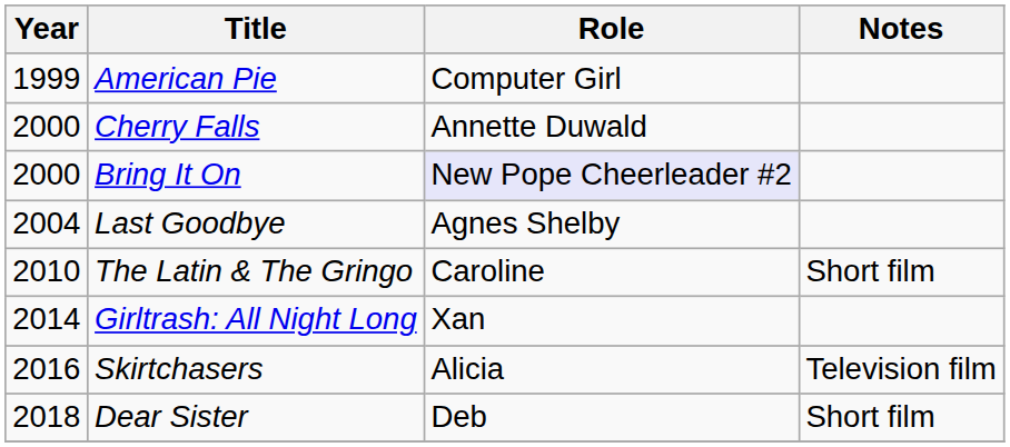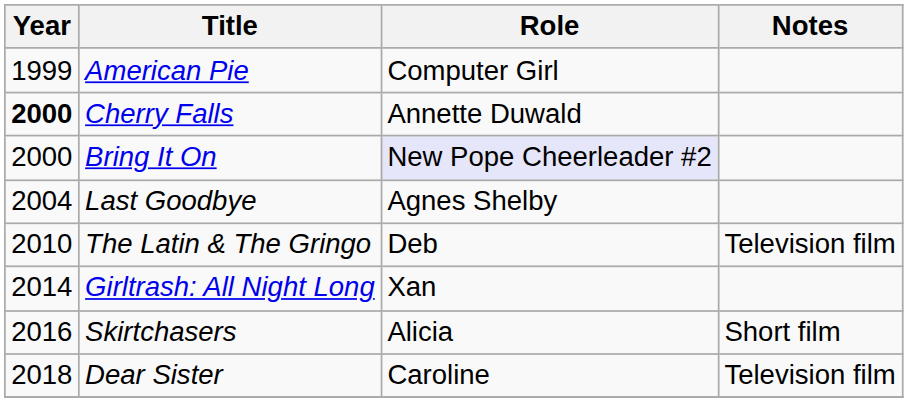Cherry Falls | Year: normal -> bold
The Latin & The Gringo | Role: Caroline -> Deb
The Latin & The Gringo | Notes: Short film -> Television film
Skirtchasers | Notes: Television film -> Short film
Dear Sister | Role: Deb -> Caroline
Dear Sister | Notes: Short film -> Television film
